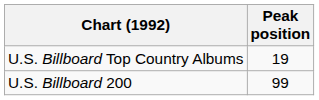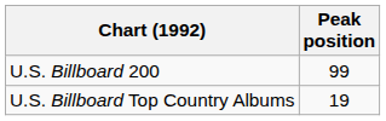rows swapped: U.S. Billboard Top Country Albums <-> U.S. Billboard 200
